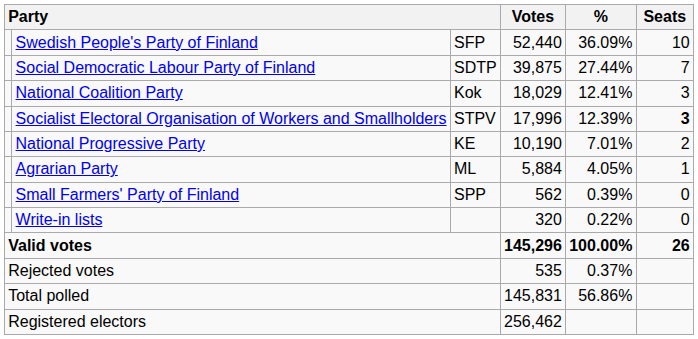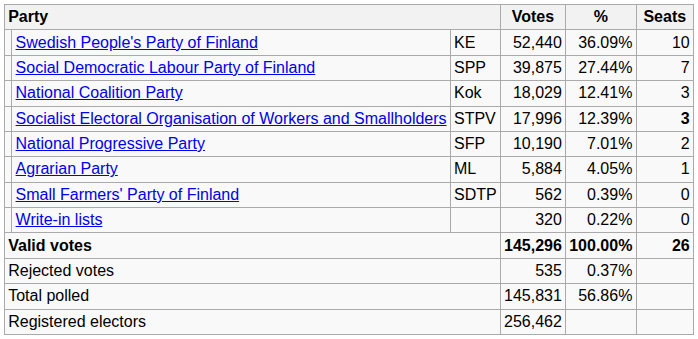Swedish People's Party of Finland | column 3: SFP -> KE
Social Democratic Labour Party of Finland | column 3: SDTP -> SPP
National Progressive Party | column 3: KE -> SFP
Small Farmers' Party of Finland | column 3: SPP -> SDTP
